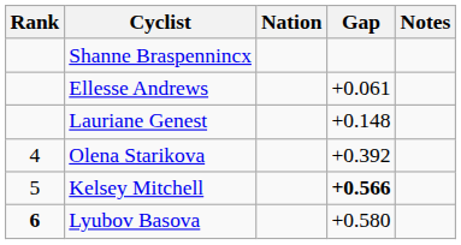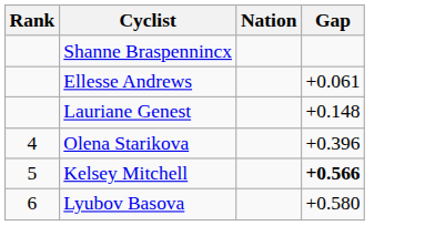- column: Notes
Olena Starikova | Gap: +0.392 -> +0.396
Lyubov Basova | Rank: bold -> normal
